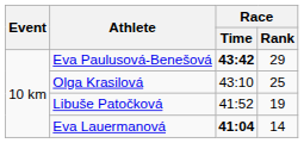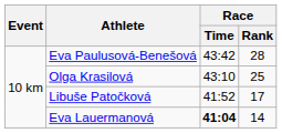Eva Paulusová-Benešová | Race / Time: bold -> normal
Eva Paulusová-Benešová | Race / Rank: 29 -> 28
Libuše Patočková | Race / Rank: 19 -> 17
